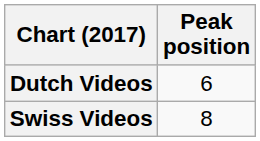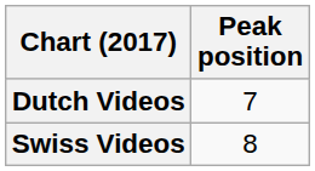Dutch Videos | Peak position: 6 -> 7
